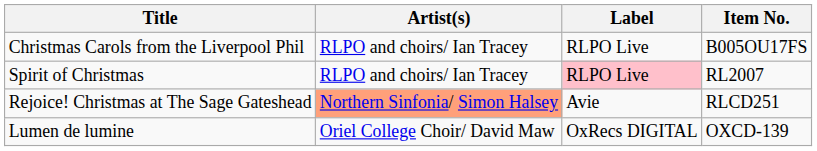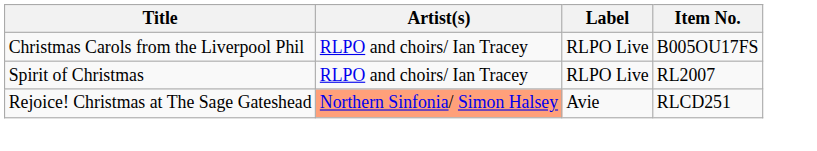Spirit of Christmas | Label: pink background -> no background
- row: Lumen de lumine | Oriel College Choir/ David Maw | OxRecs DIGITAL | OXCD-139
